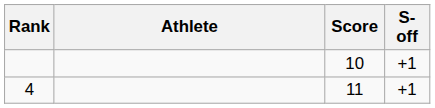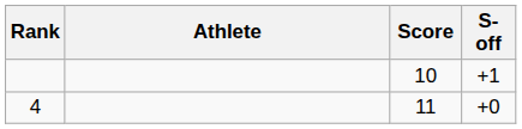4 | S-off: +1 -> +0
